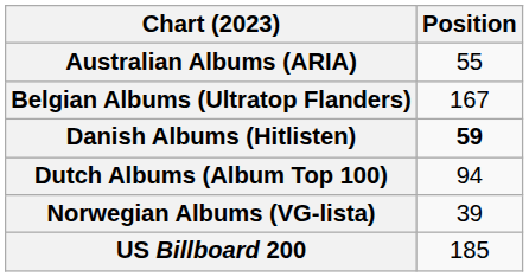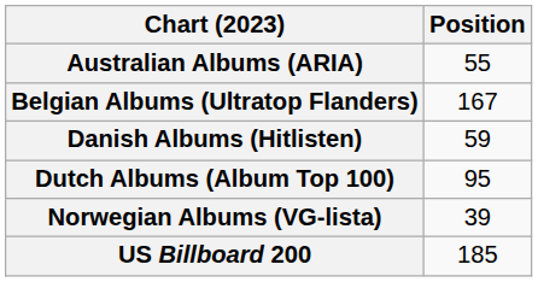Danish Albums (Hitlisten) | Position: bold -> normal
Dutch Albums (Album Top 100) | Position: 94 -> 95
